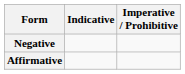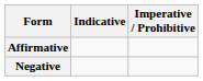rows swapped: Affirmative <-> Negative
